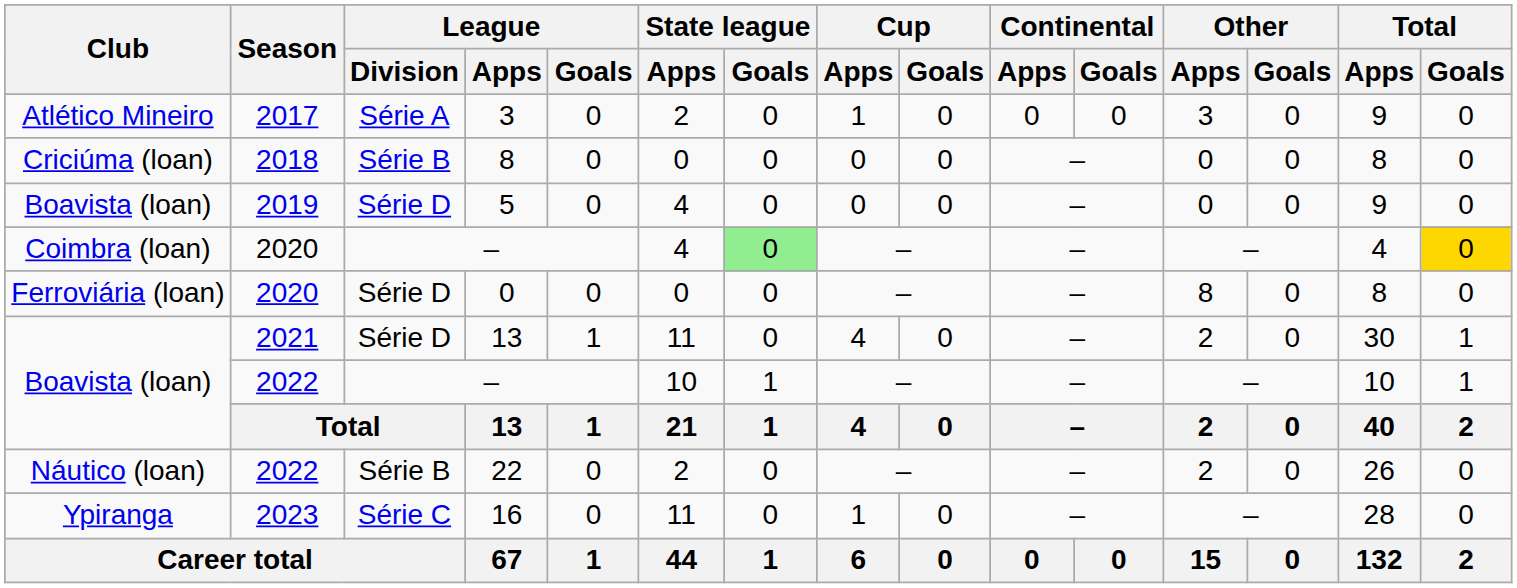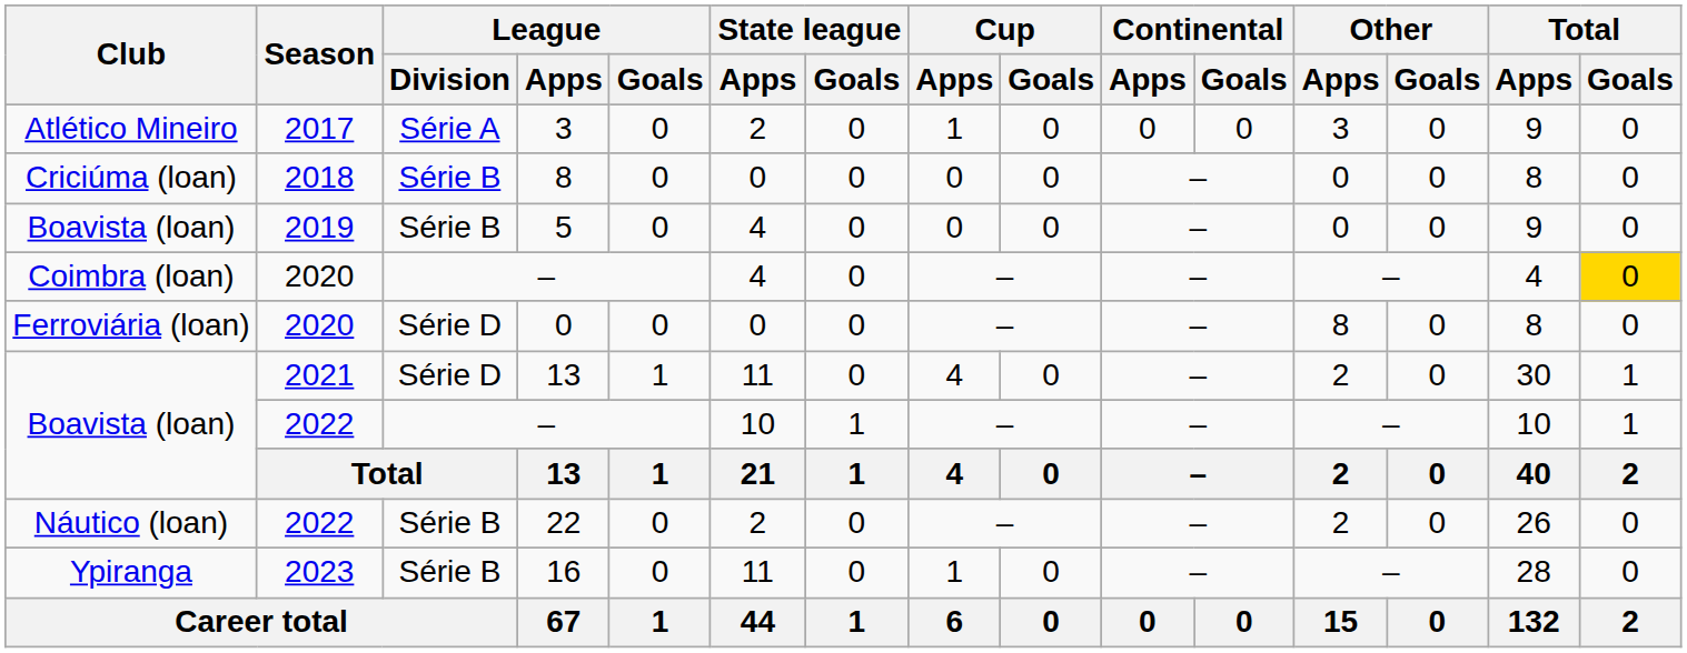5 | League / Division: Série D -> Série B
Coimbra (loan) / – | State league / Goals: lightgreen background -> no background
16 | League / Division: Série C -> Série B
